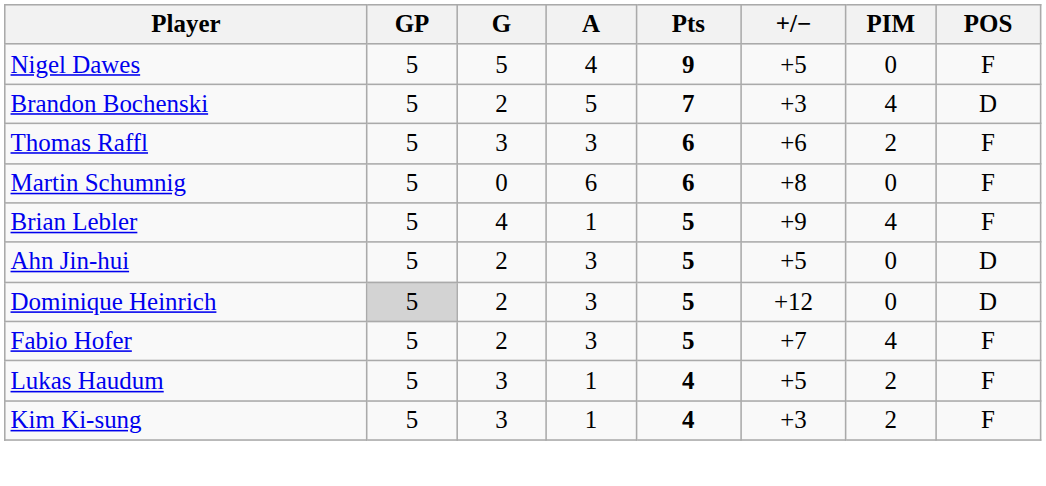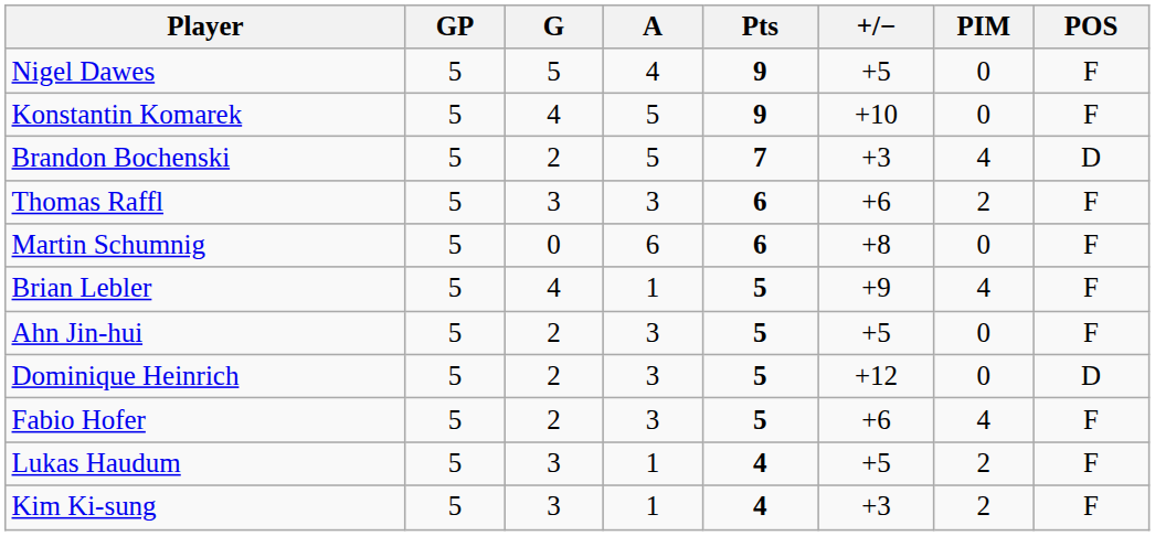+ row: Konstantin Komarek | 5 | 4 | 5 | 9 | +10 | 0 | F
Ahn Jin-hui | POS: D -> F
Dominique Heinrich | GP: lightgrey background -> no background
Fabio Hofer | +/−: +7 -> +6
